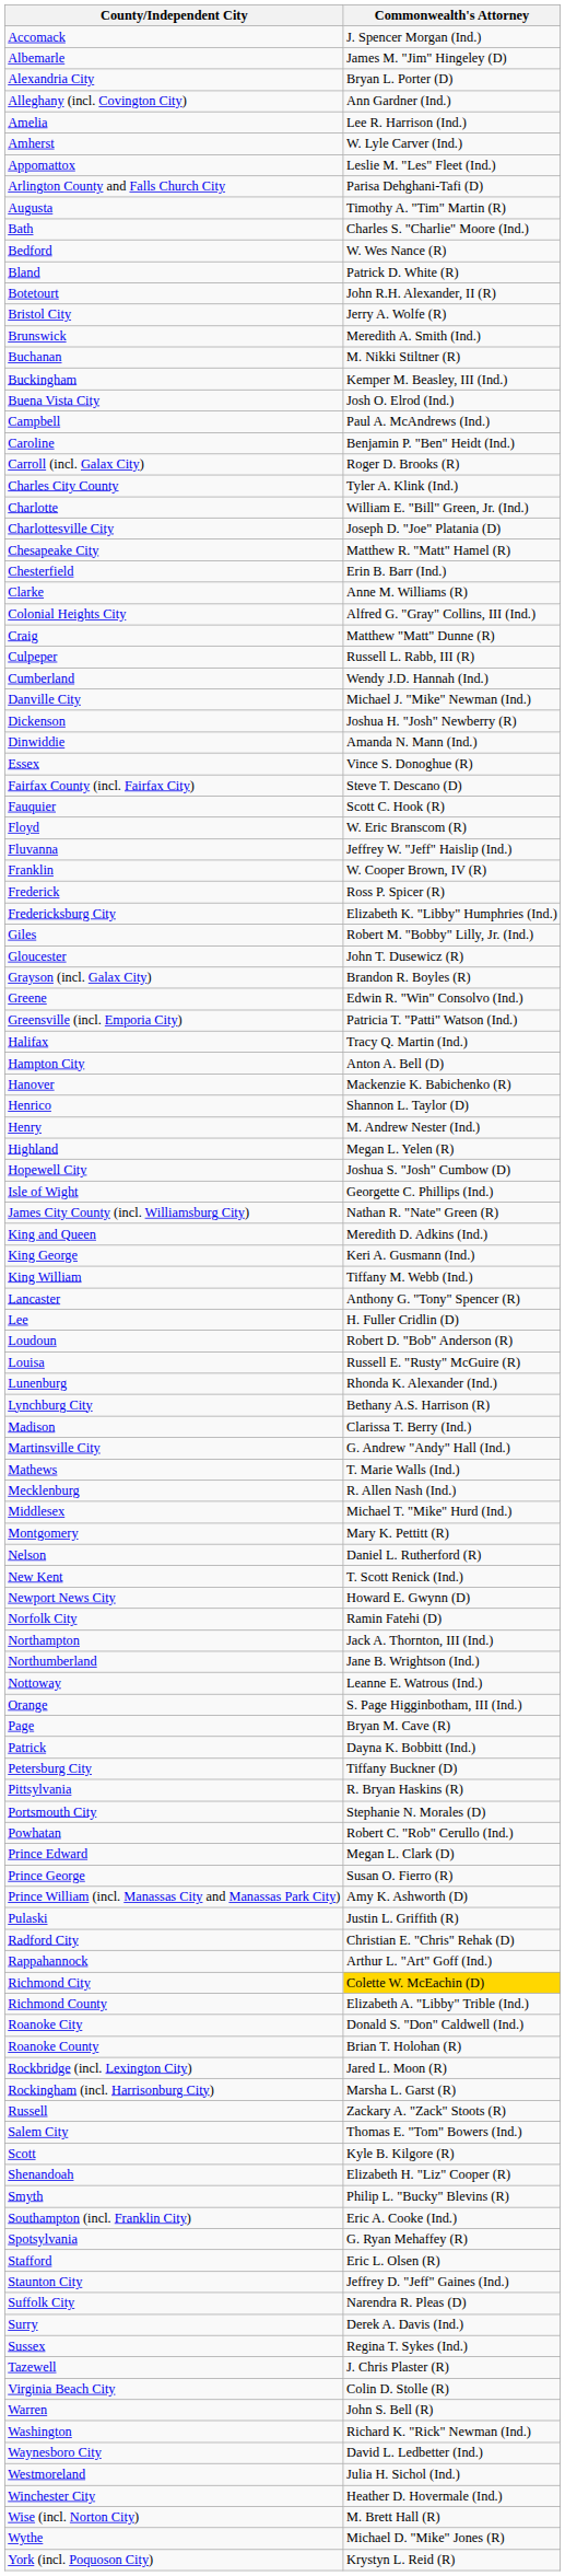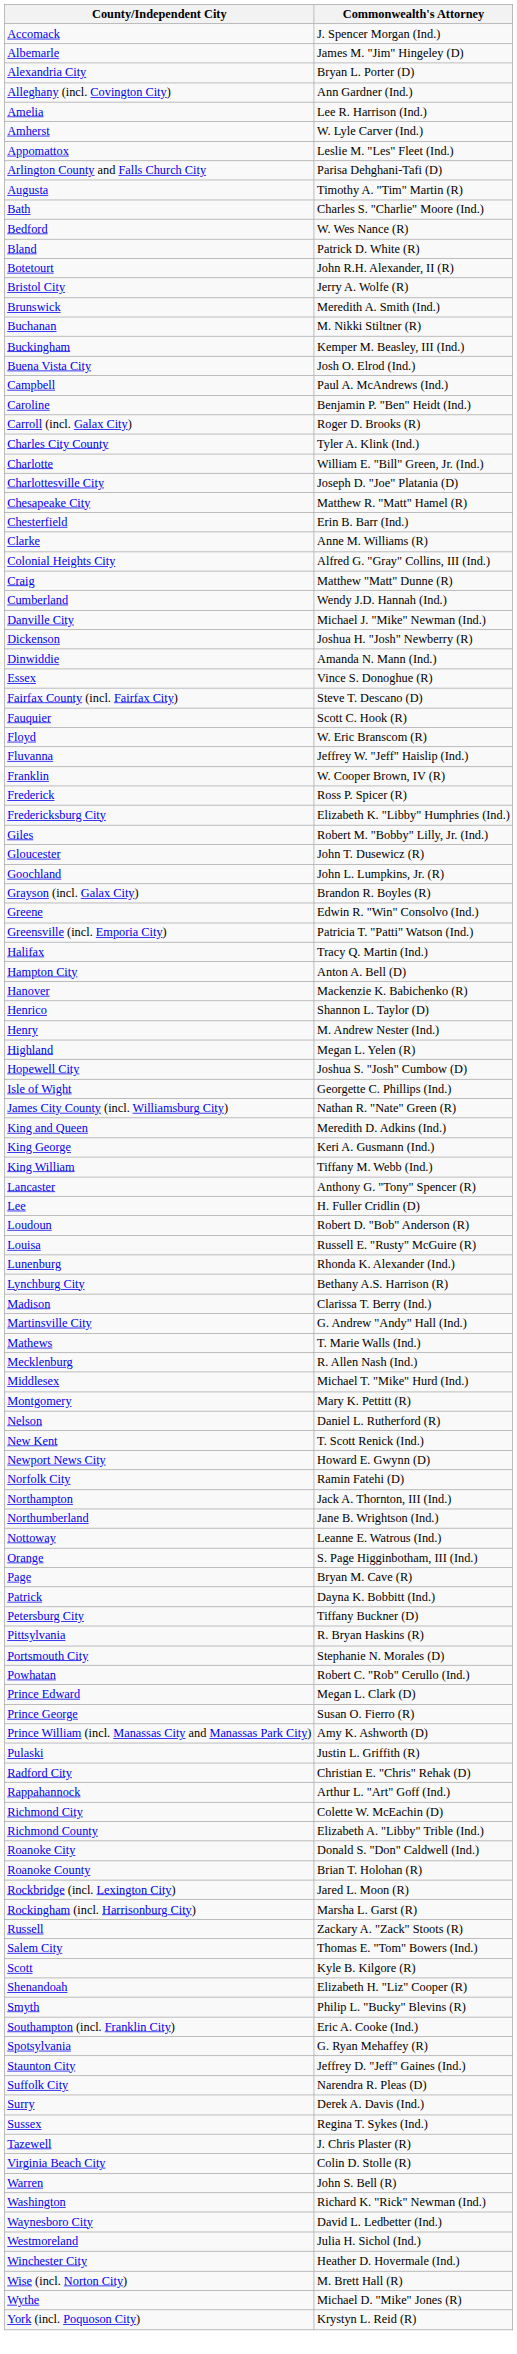- row: Culpeper | Russell L. Rabb, III (R)
+ row: Goochland | John L. Lumpkins, Jr. (R)
Richmond City | Commonwealth's Attorney: gold background -> no background
- row: Stafford | Eric L. Olsen (R)
